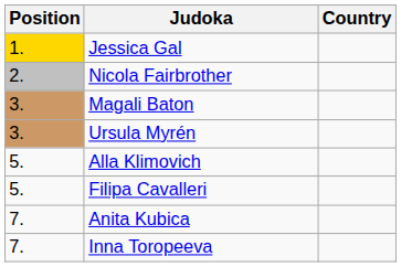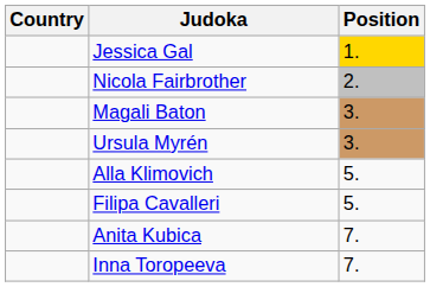columns swapped: Position <-> Country
